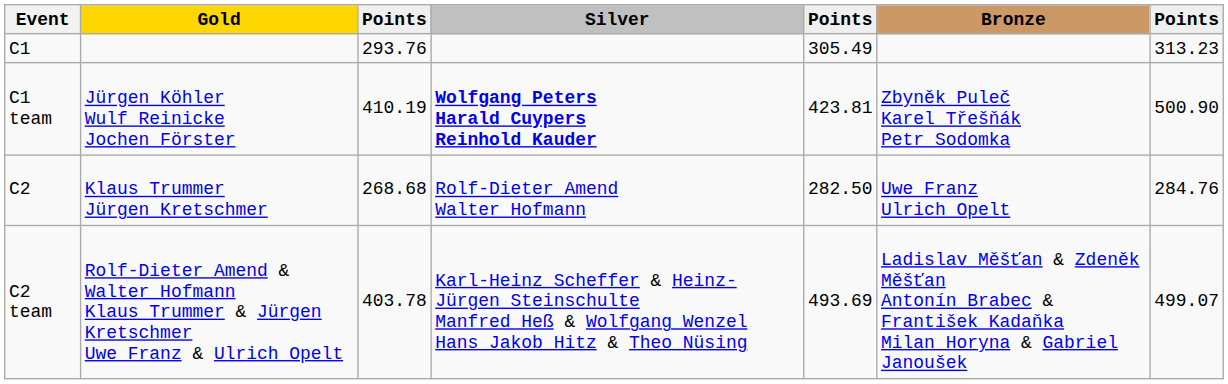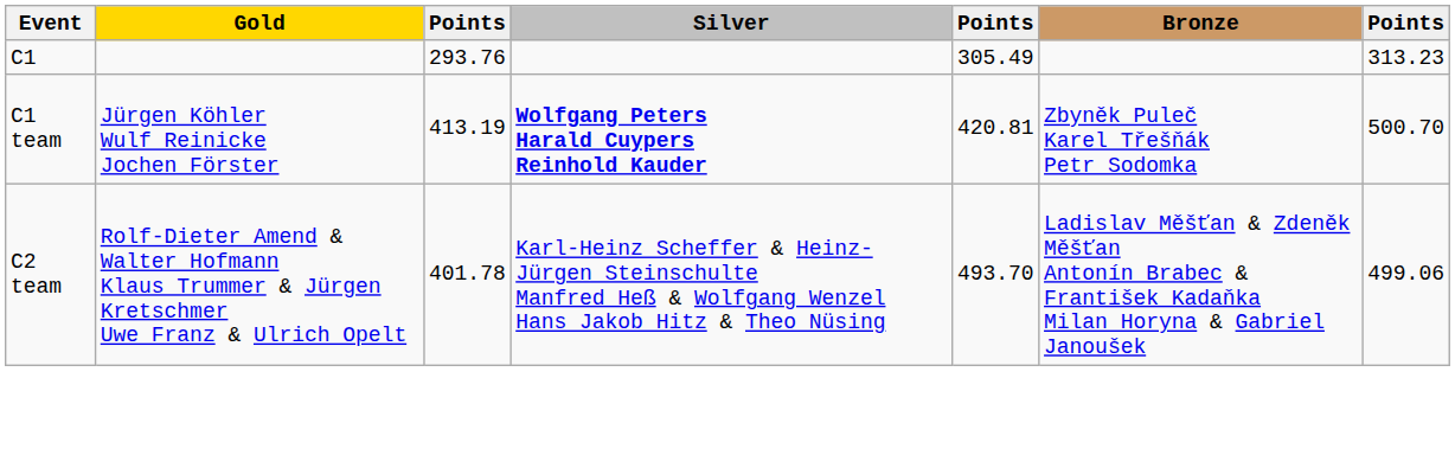C1 team | column 3: 410.19 -> 413.19
C1 team | column 5: 423.81 -> 420.81
C1 team | column 7: 500.90 -> 500.70
- row: C2 | Klaus Trummer Jürgen Kretschmer | 268.68 | Rolf-Dieter Amend Walter Hofmann | 282.50 | Uwe Franz Ulrich Opelt | 284.76
C2 team | column 3: 403.78 -> 401.78
C2 team | column 5: 493.69 -> 493.70
C2 team | column 7: 499.07 -> 499.06
